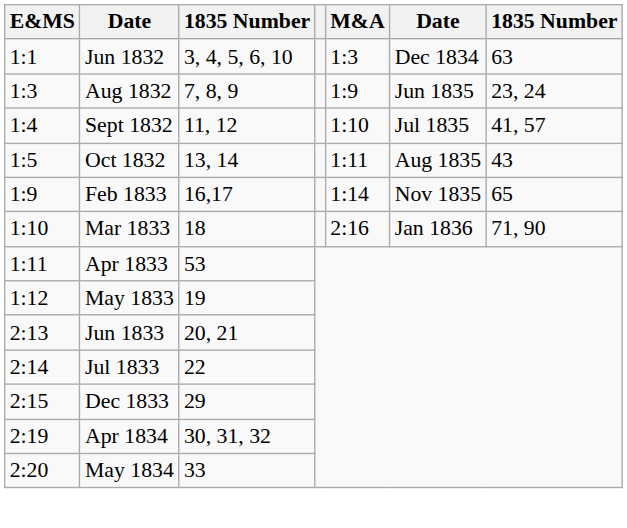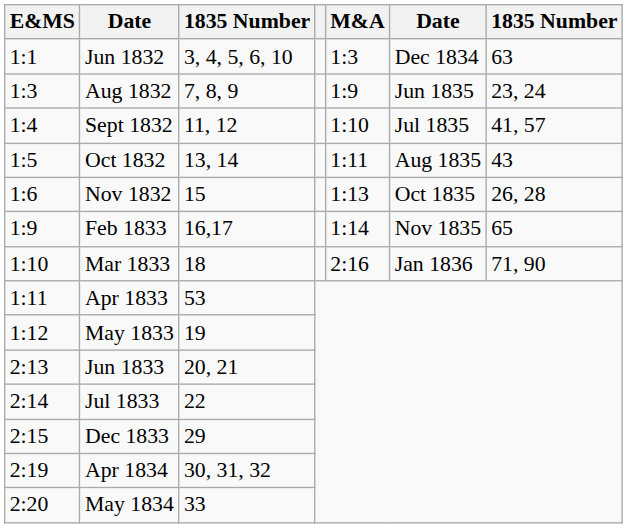+ row: 1:6 | Nov 1832 | 15 | 1:13 | Oct 1835 | 26, 28
